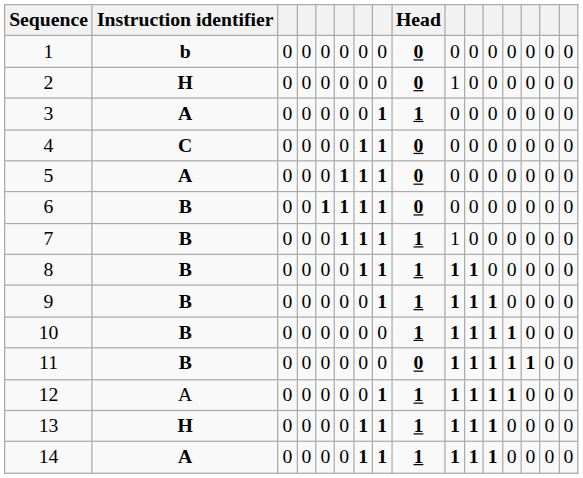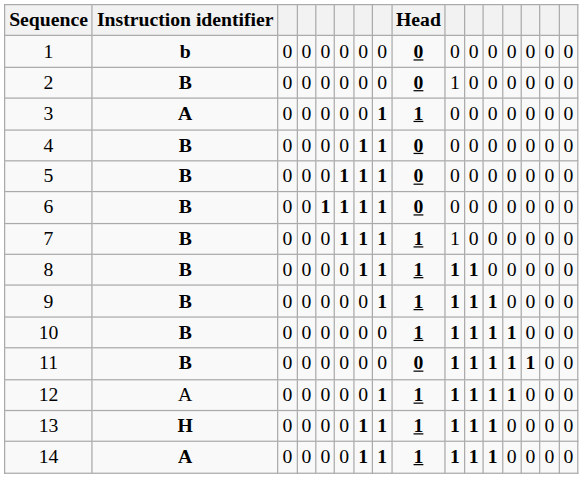2 | Instruction identifier: H -> B
4 | Instruction identifier: C -> B
5 | Instruction identifier: A -> B
